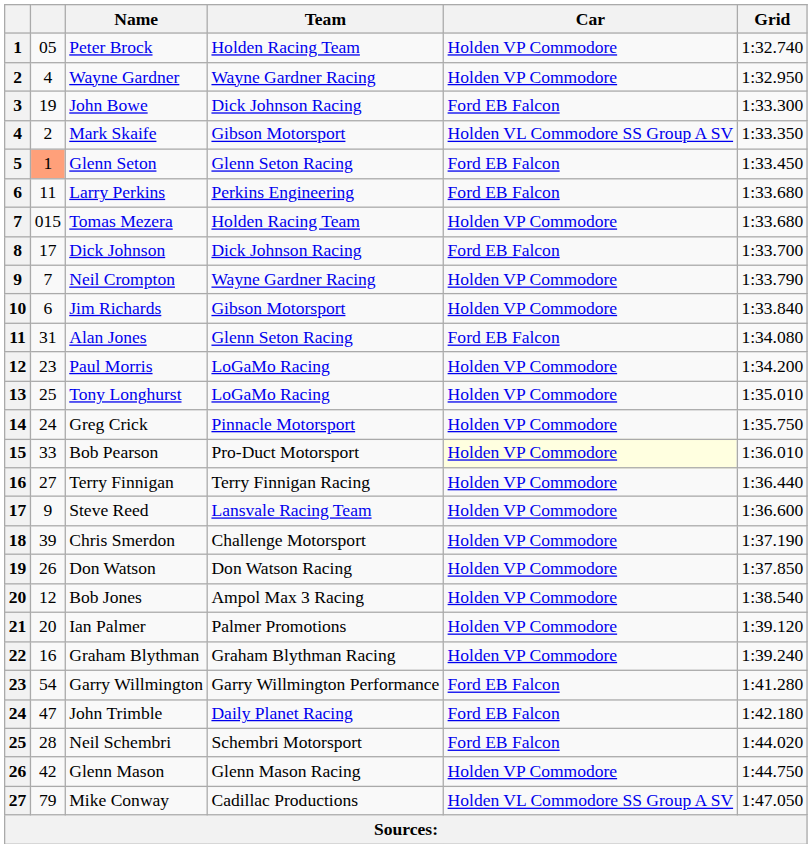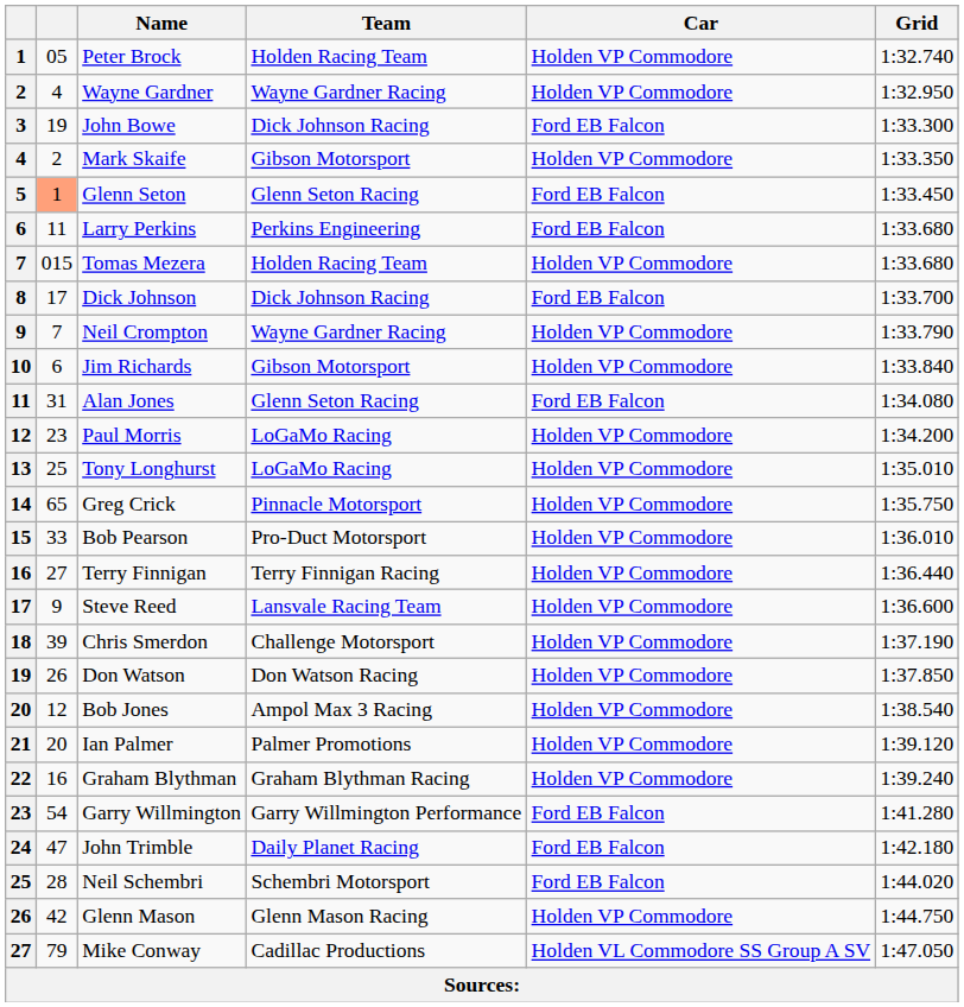Mark Skaife | Car: Holden VL Commodore SS Group A SV -> Holden VP Commodore
Greg Crick | column 2: 24 -> 65
Bob Pearson | Car: lightyellow background -> no background
